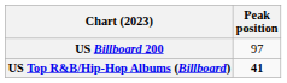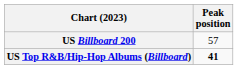US Billboard 200 | Peak position: 97 -> 57
